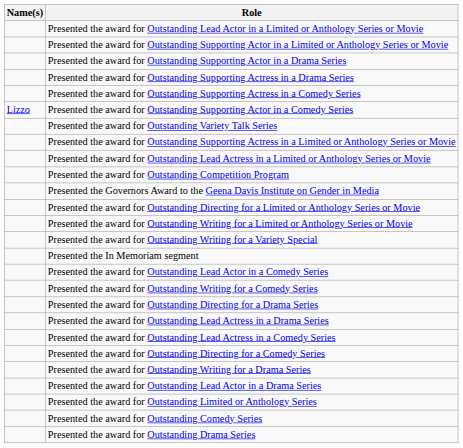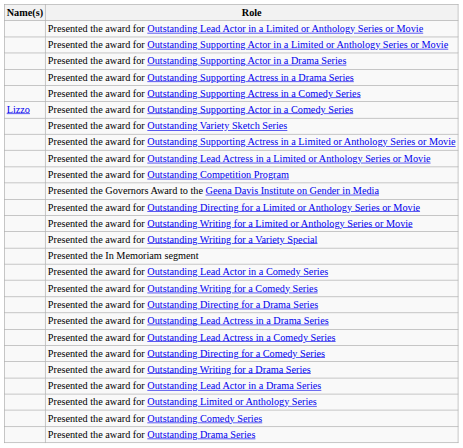+ row: Presented the award for Outstanding Variety Sketch Series
- row: Presented the award for Outstanding Variety Talk Series
